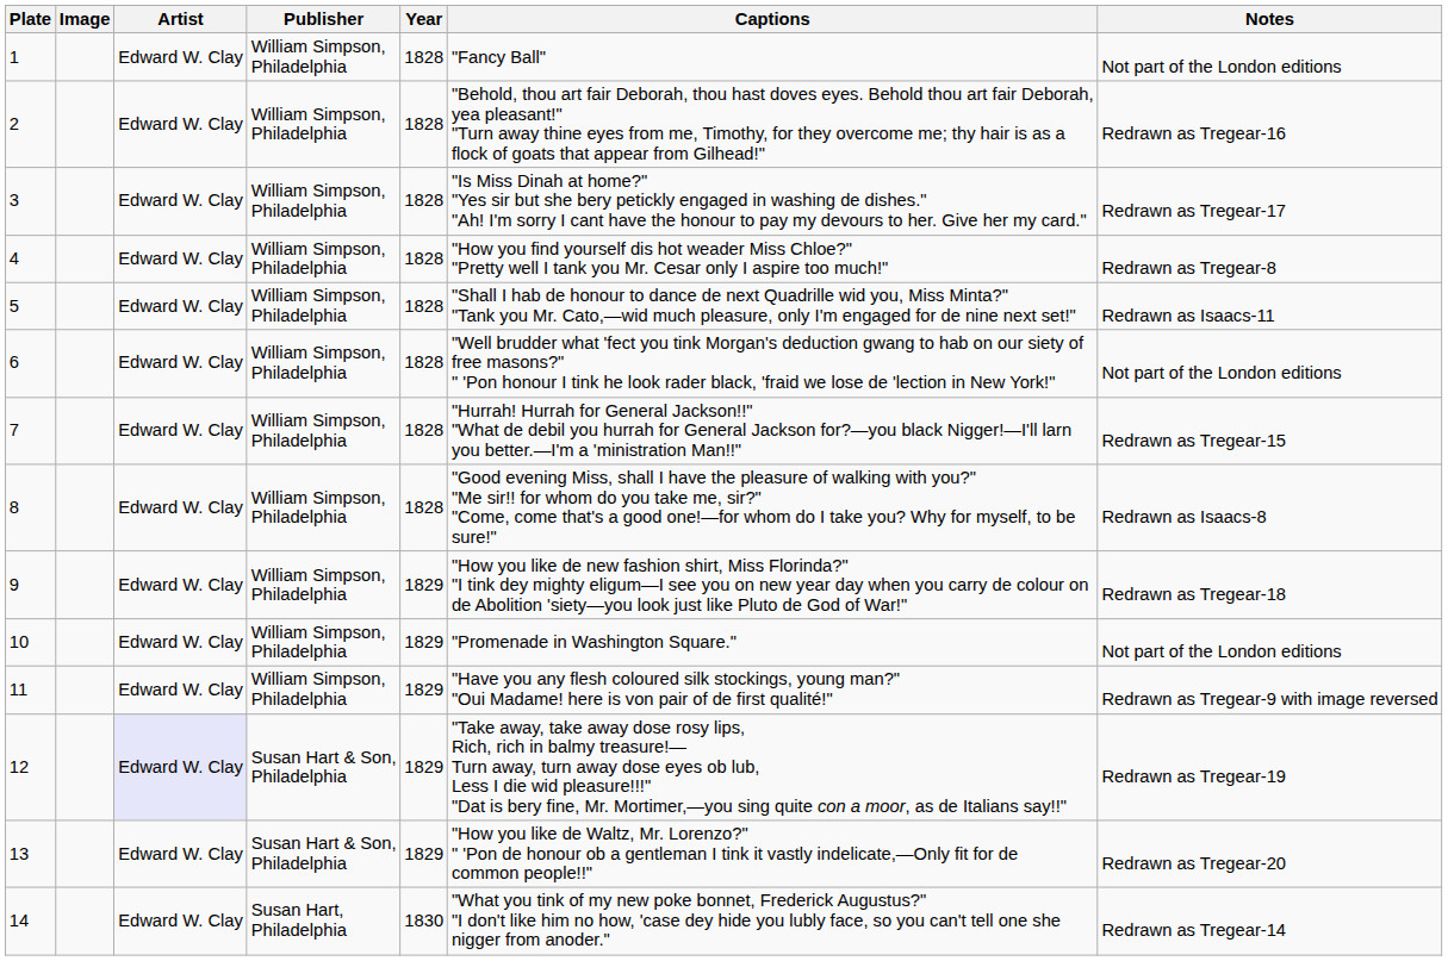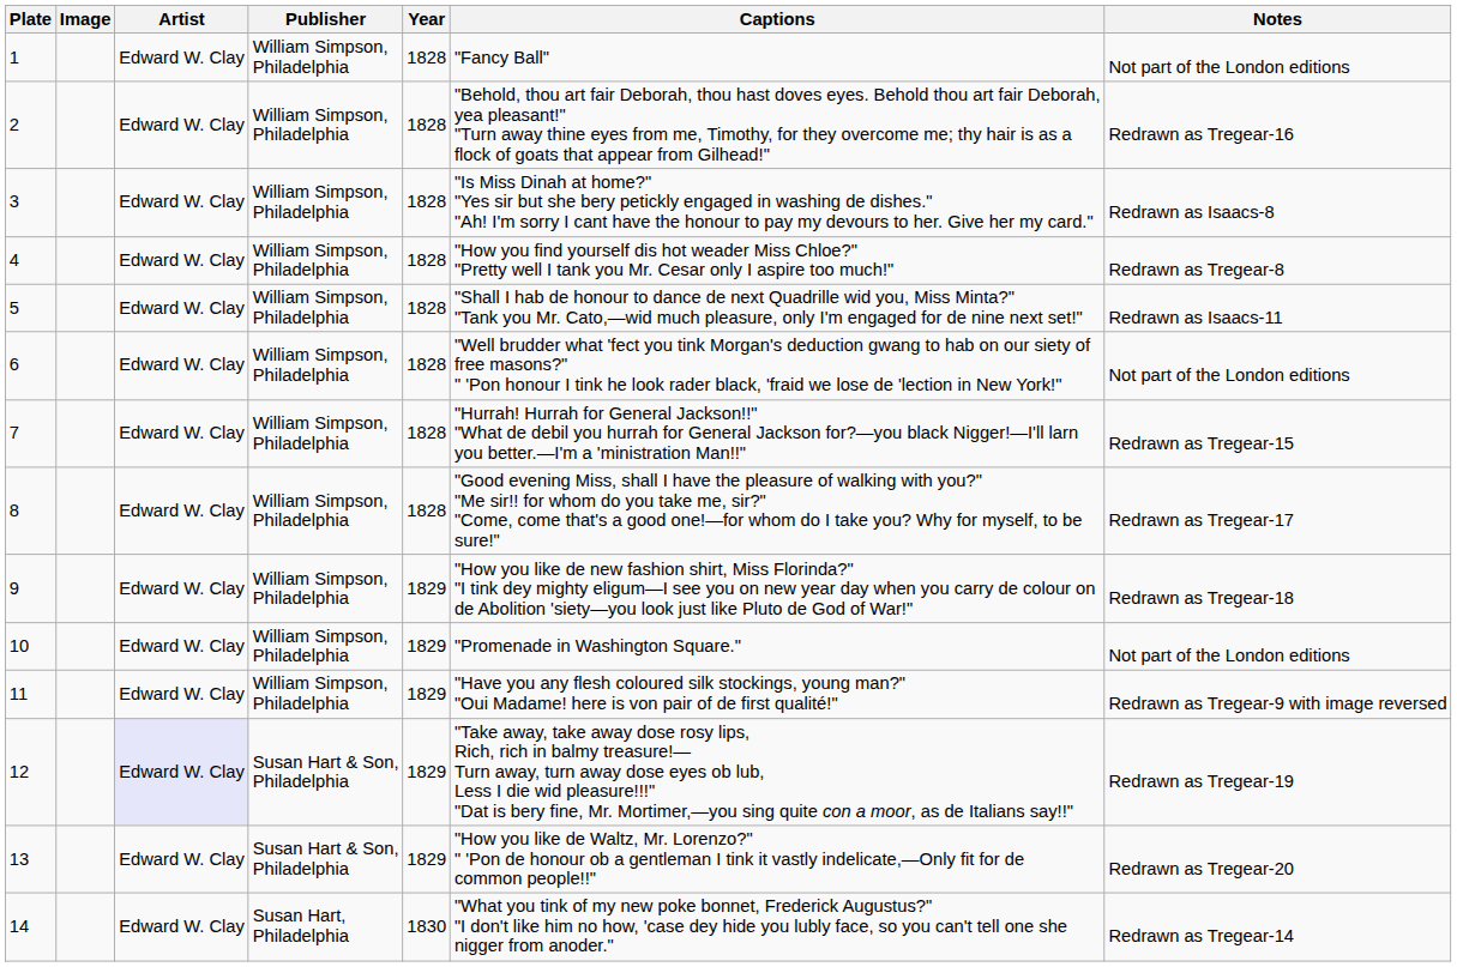3 | Notes: Redrawn as Tregear-17 -> Redrawn as Isaacs-8
8 | Notes: Redrawn as Isaacs-8 -> Redrawn as Tregear-17
